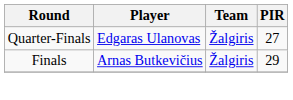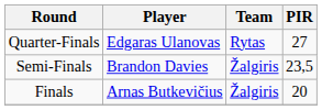Quarter-Finals | Team: Žalgiris -> Rytas
+ row: Semi-Finals | Brandon Davies | Žalgiris | 23,5
Finals | PIR: 29 -> 20
